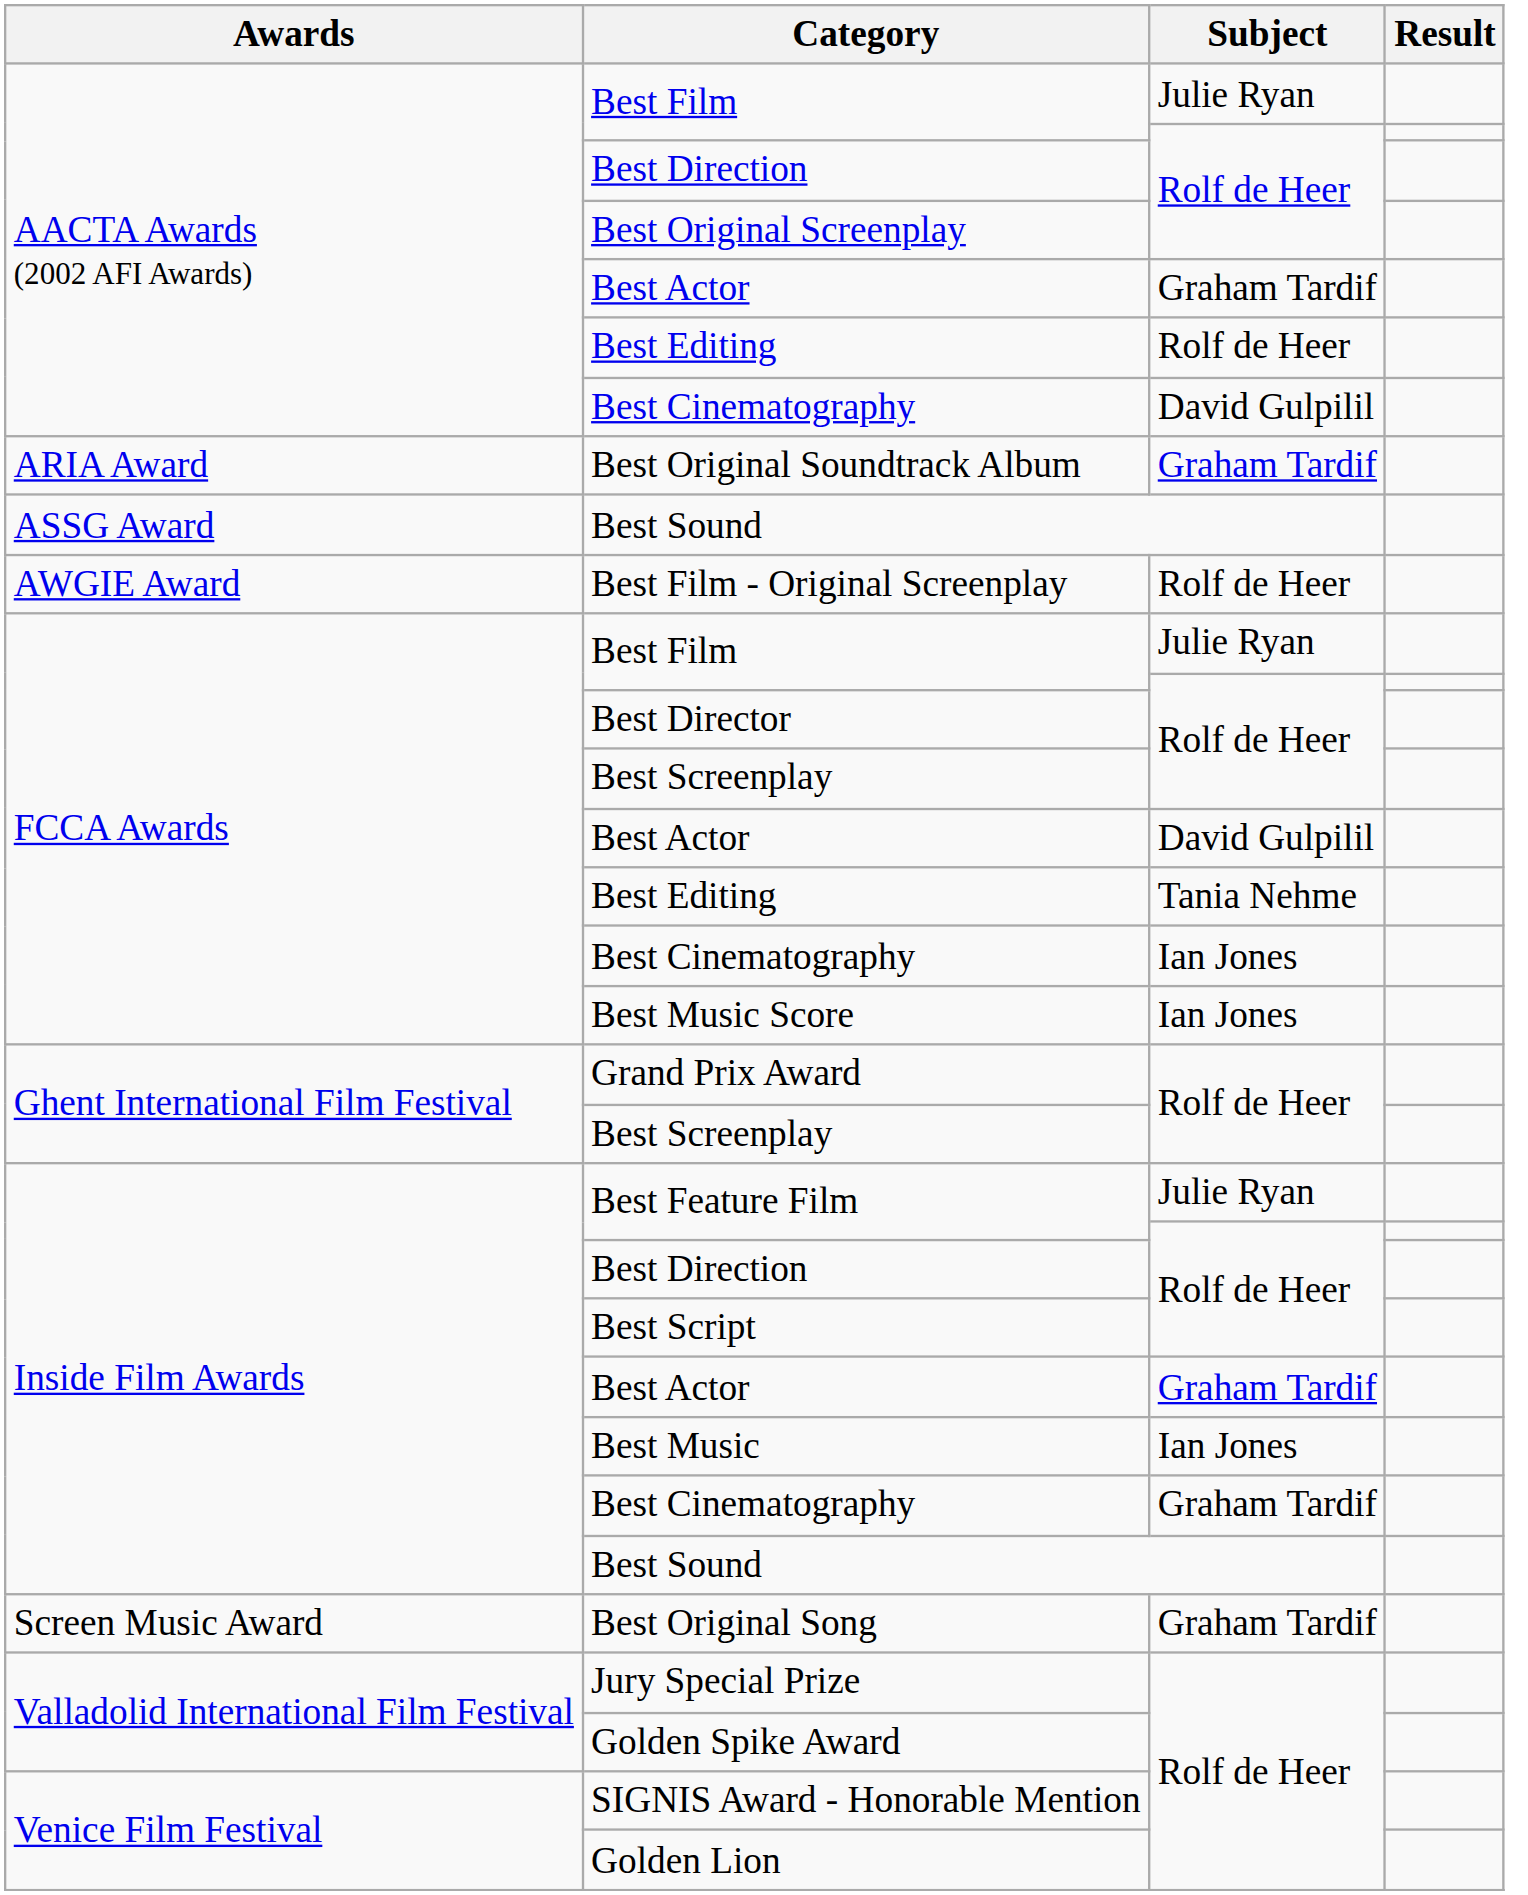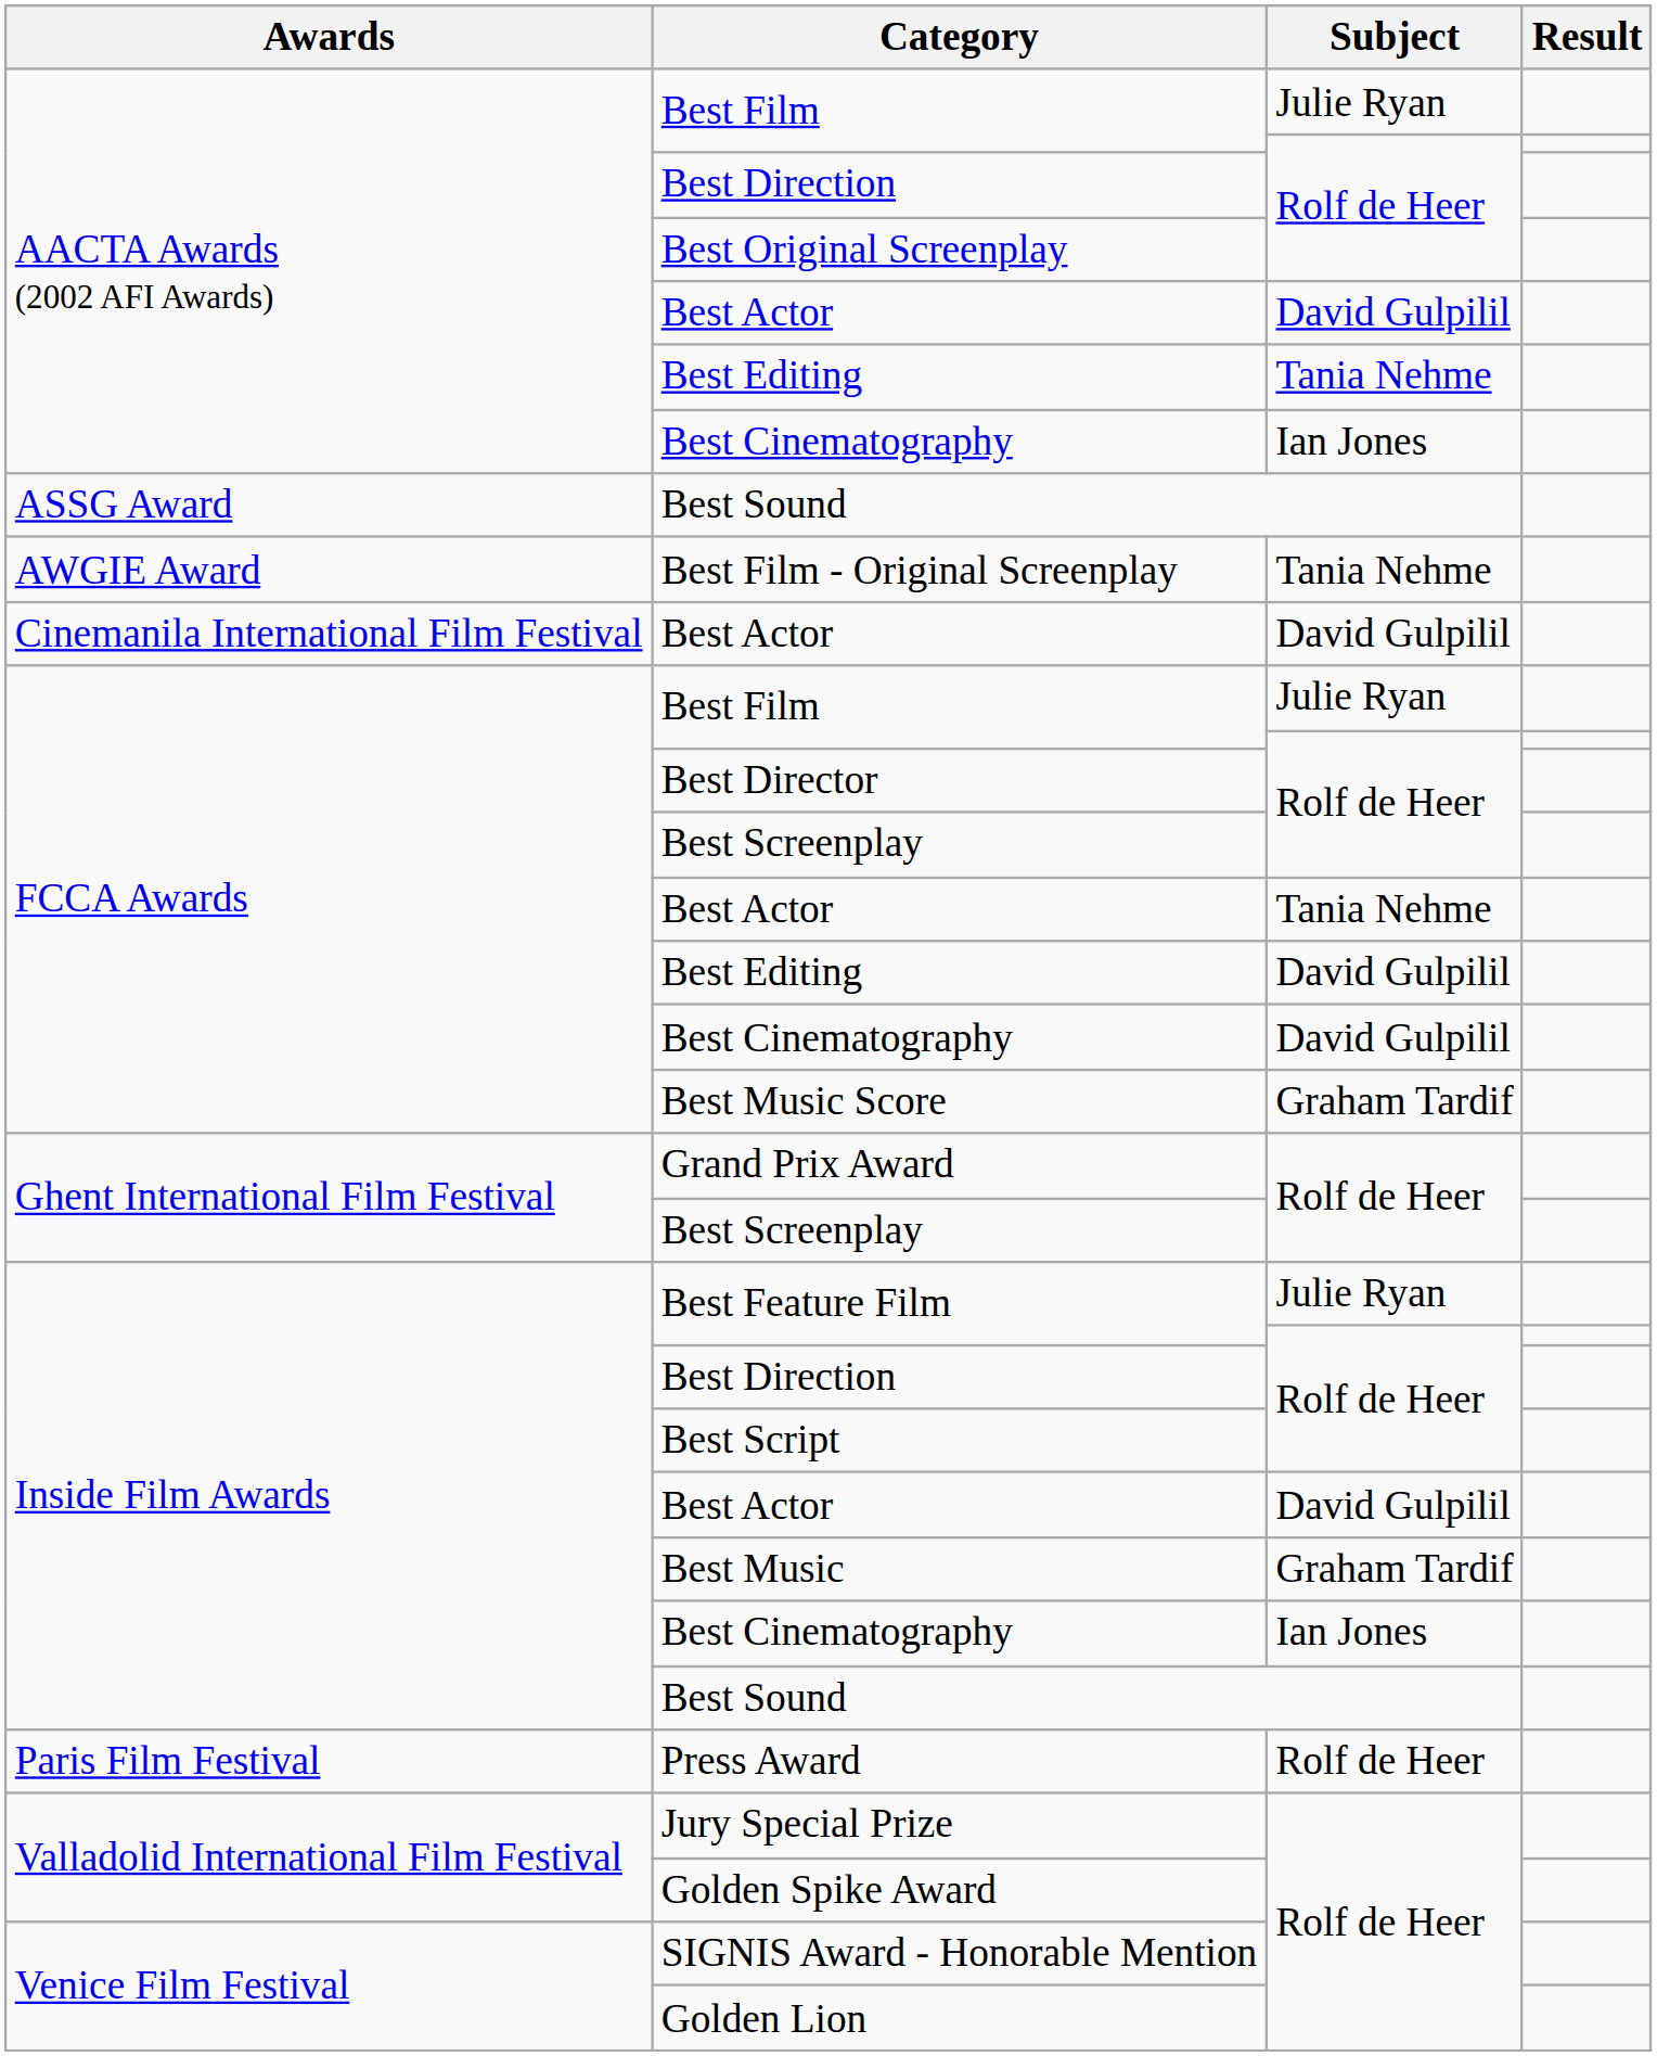AACTA Awards (2002 AFI Awards) / Best Actor | Subject: Graham Tardif -> David Gulpilil
AACTA Awards (2002 AFI Awards) / Best Editing | Subject: Rolf de Heer -> Tania Nehme
AACTA Awards (2002 AFI Awards) / Best Cinematography | Subject: David Gulpilil -> Ian Jones
- row: ARIA Award | Best Original Soundtrack Album | Graham Tardif
Best Film - Original Screenplay | Subject: Rolf de Heer -> Tania Nehme
+ row: Cinemanila International Film Festival | Best Actor | David Gulpilil
FCCA Awards / Best Actor | Subject: David Gulpilil -> Tania Nehme
FCCA Awards / Best Editing | Subject: Tania Nehme -> David Gulpilil
FCCA Awards / Best Cinematography | Subject: Ian Jones -> David Gulpilil
Best Music Score | Subject: Ian Jones -> Graham Tardif
Inside Film Awards / Best Actor | Subject: Graham Tardif -> David Gulpilil
Best Music | Subject: Ian Jones -> Graham Tardif
Inside Film Awards / Best Cinematography | Subject: Graham Tardif -> Ian Jones
+ row: Paris Film Festival | Press Award | Rolf de Heer
- row: Screen Music Award | Best Original Song | Graham Tardif
